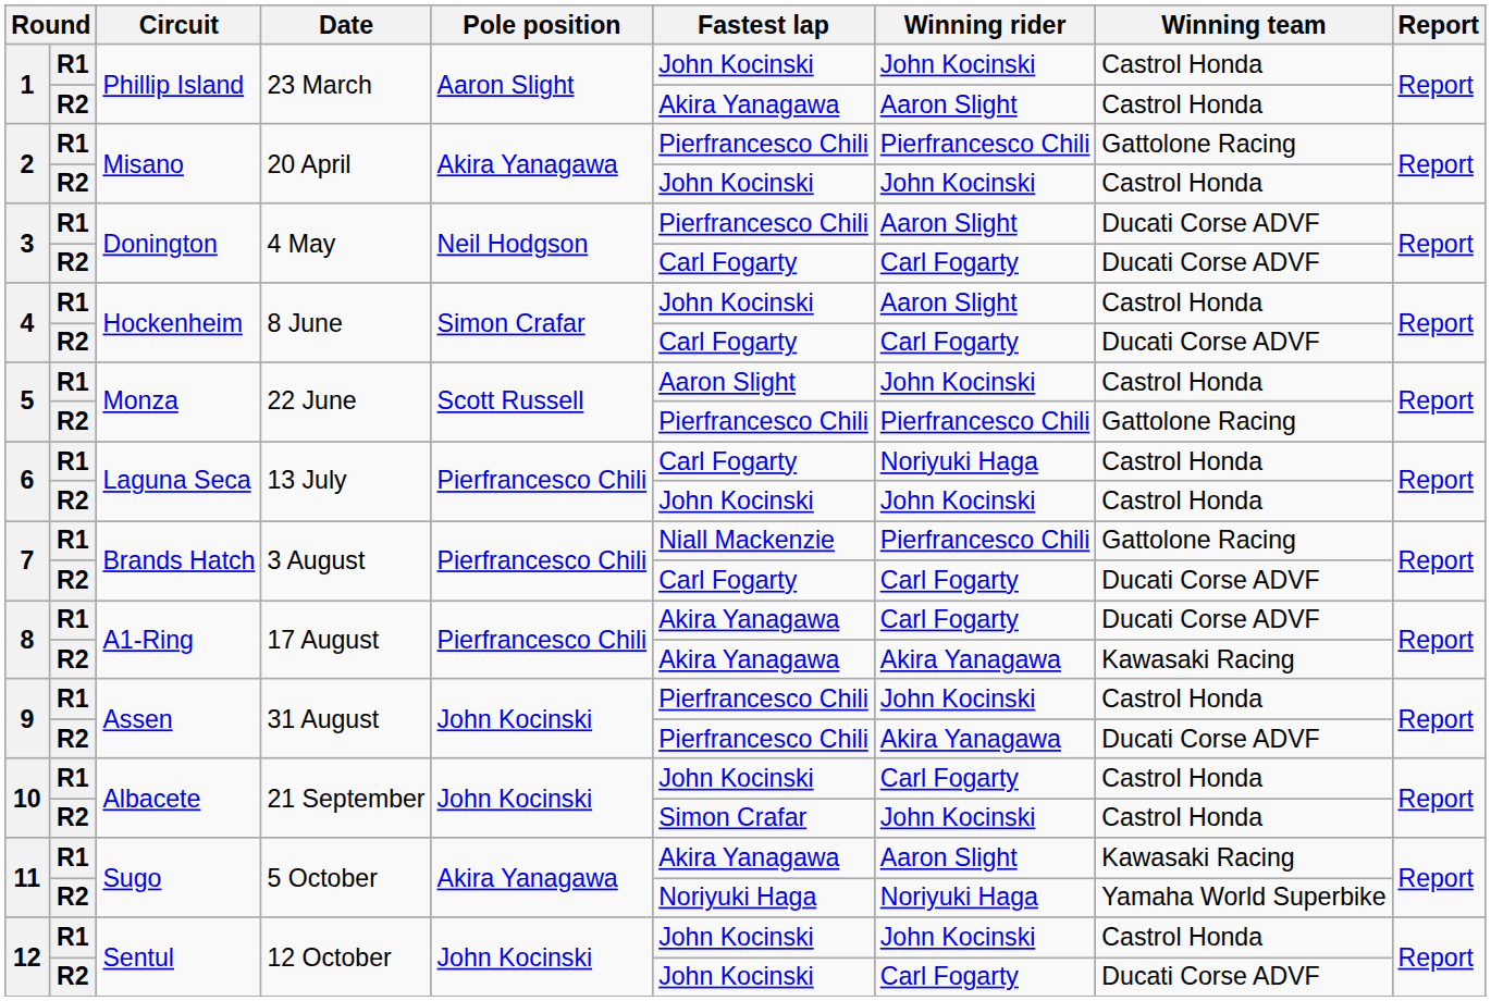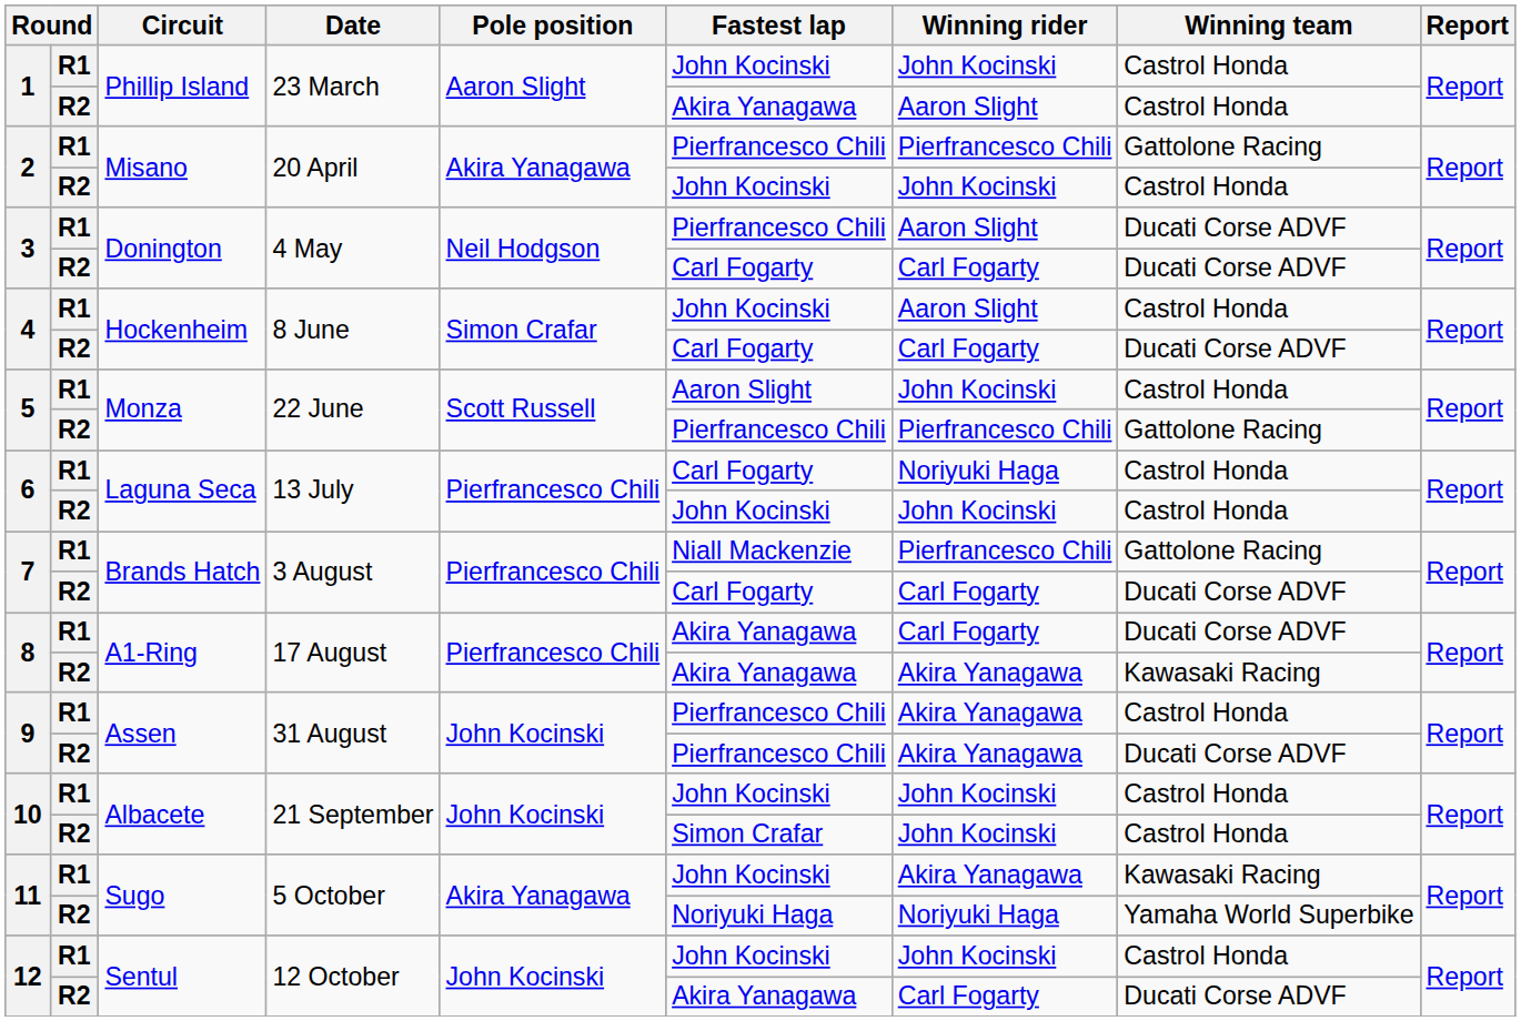9 / R1 | Winning rider: John Kocinski -> Akira Yanagawa
10 / R1 | Winning rider: Carl Fogarty -> John Kocinski
11 / R1 | Fastest lap: Akira Yanagawa -> John Kocinski
11 / R1 | Winning rider: Aaron Slight -> Akira Yanagawa
12 / R2 | Fastest lap: John Kocinski -> Akira Yanagawa
